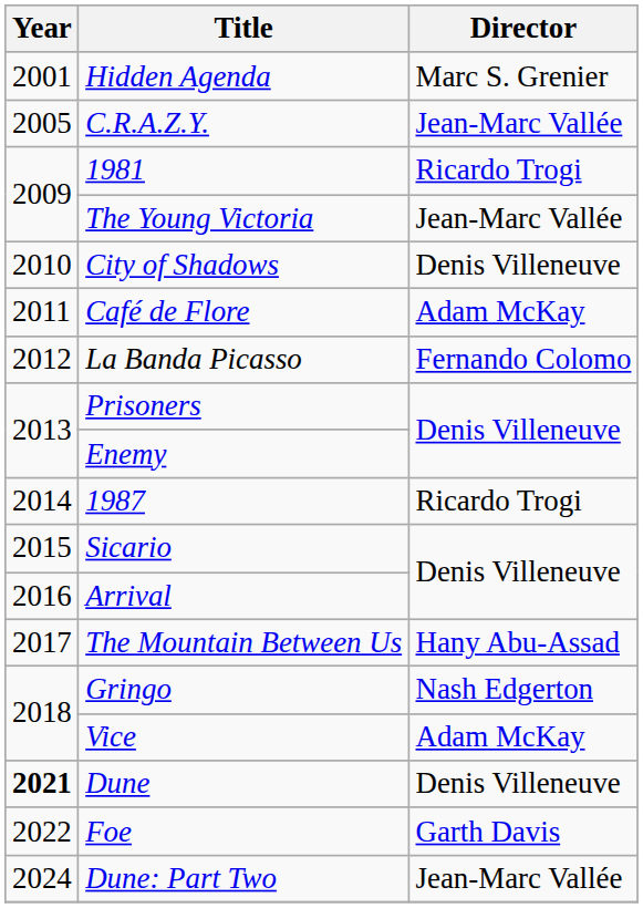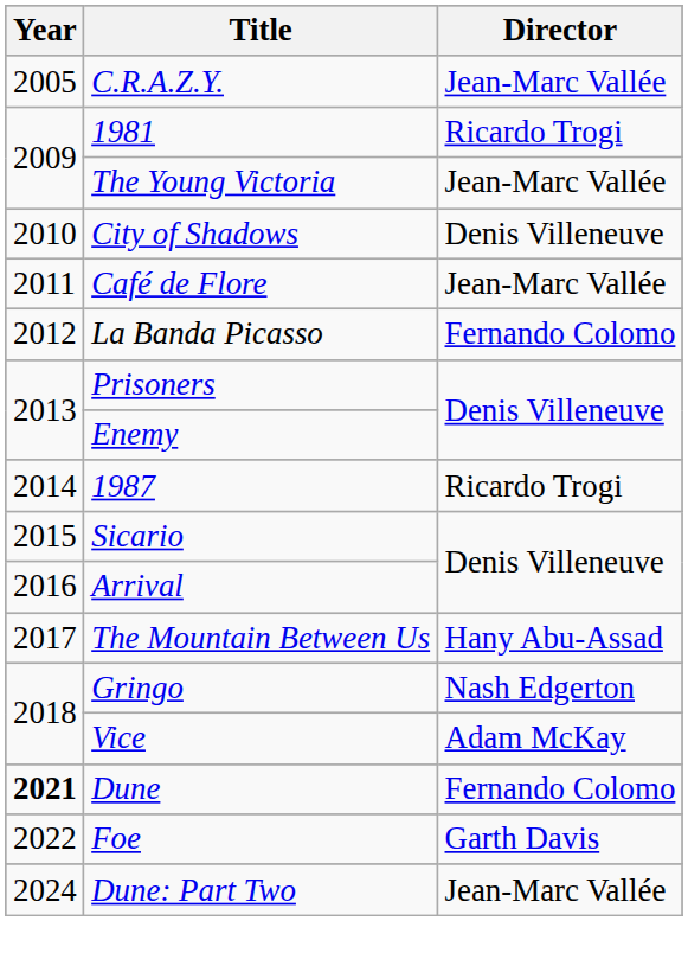- row: 2001 | Hidden Agenda | Marc S. Grenier
Café de Flore | Director: Adam McKay -> Jean-Marc Vallée
Dune | Director: Denis Villeneuve -> Fernando Colomo
